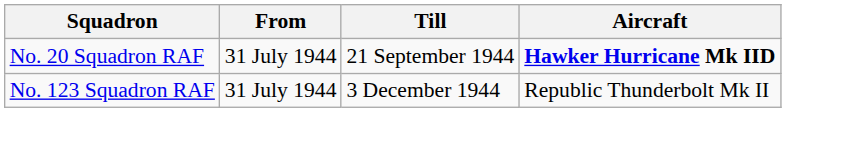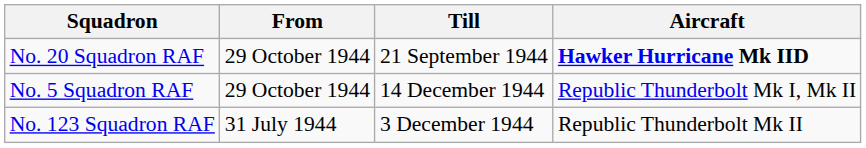No. 20 Squadron RAF | From: 31 July 1944 -> 29 October 1944
+ row: No. 5 Squadron RAF | 29 October 1944 | 14 December 1944 | Republic Thunderbolt Mk I, Mk II
